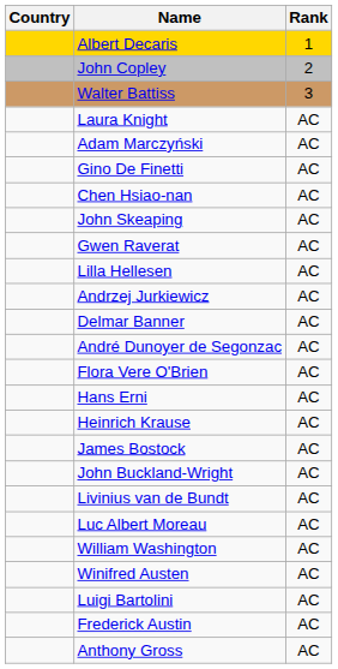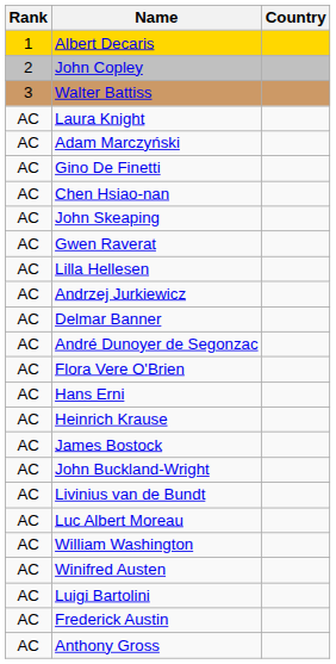columns swapped: Rank <-> Country
